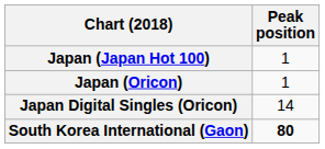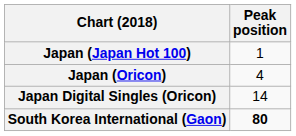Japan (Oricon) | Peak position: 1 -> 4
